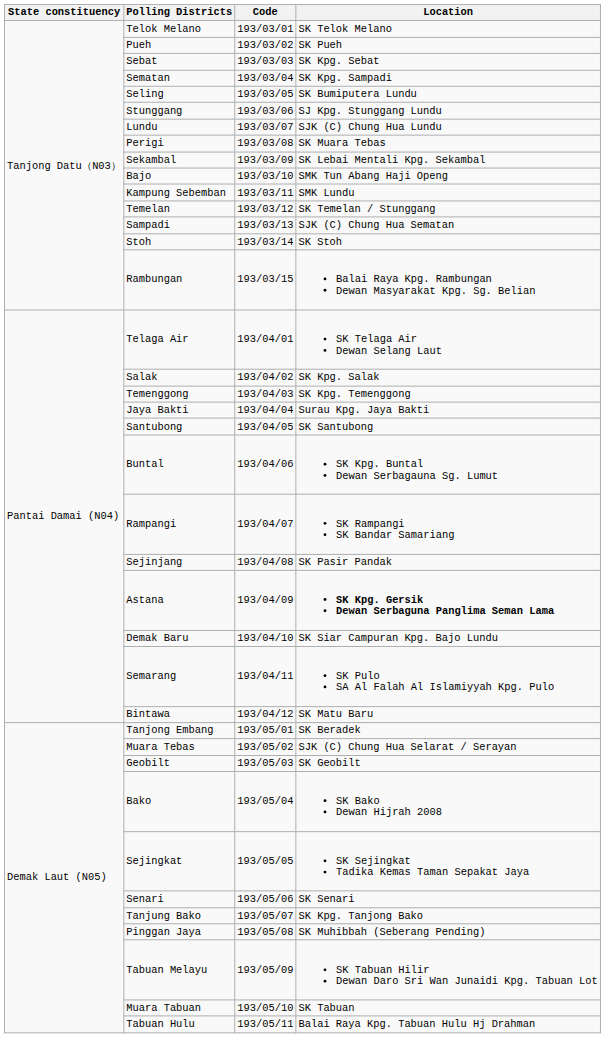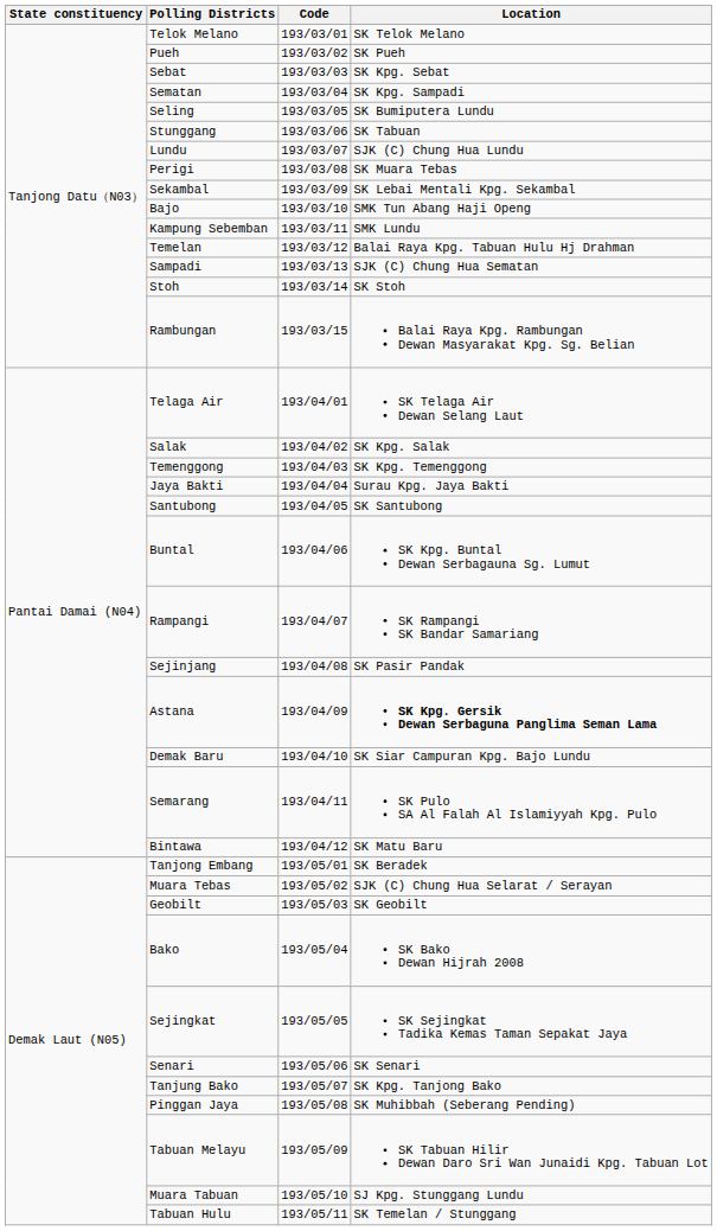Stunggang | Location: SJ Kpg. Stunggang Lundu -> SK Tabuan
Temelan | Location: SK Temelan / Stunggang -> Balai Raya Kpg. Tabuan Hulu Hj Drahman
Muara Tabuan | Location: SK Tabuan -> SJ Kpg. Stunggang Lundu
Tabuan Hulu | Location: Balai Raya Kpg. Tabuan Hulu Hj Drahman -> SK Temelan / Stunggang
